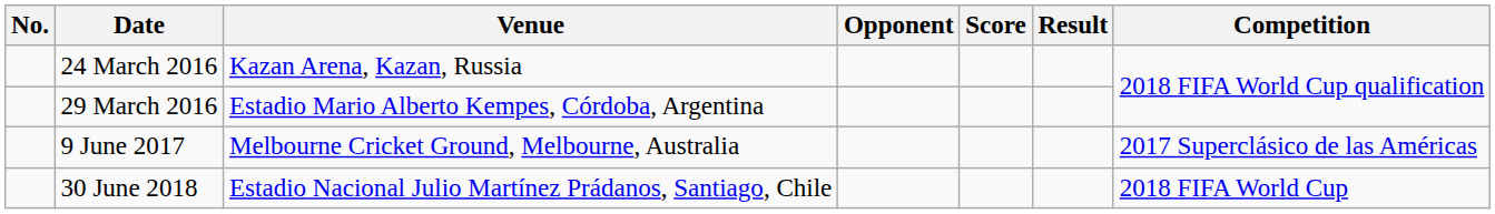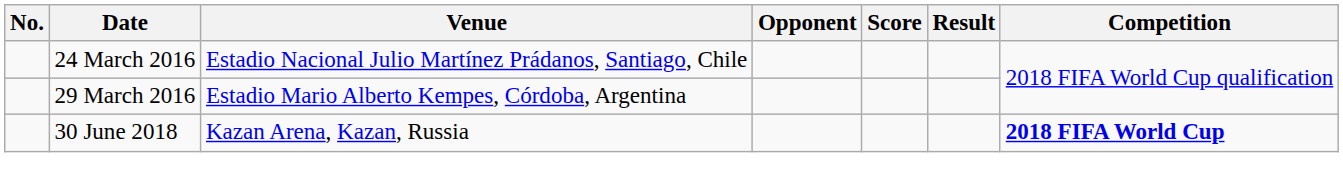24 March 2016 | Venue: Kazan Arena, Kazan, Russia -> Estadio Nacional Julio Martínez Prádanos, Santiago, Chile
- row: 9 June 2017 | Melbourne Cricket Ground, Melbourne, Australia | 2017 Superclásico de las Américas
30 June 2018 | Venue: Estadio Nacional Julio Martínez Prádanos, Santiago, Chile -> Kazan Arena, Kazan, Russia
30 June 2018 | Competition: normal -> bold
